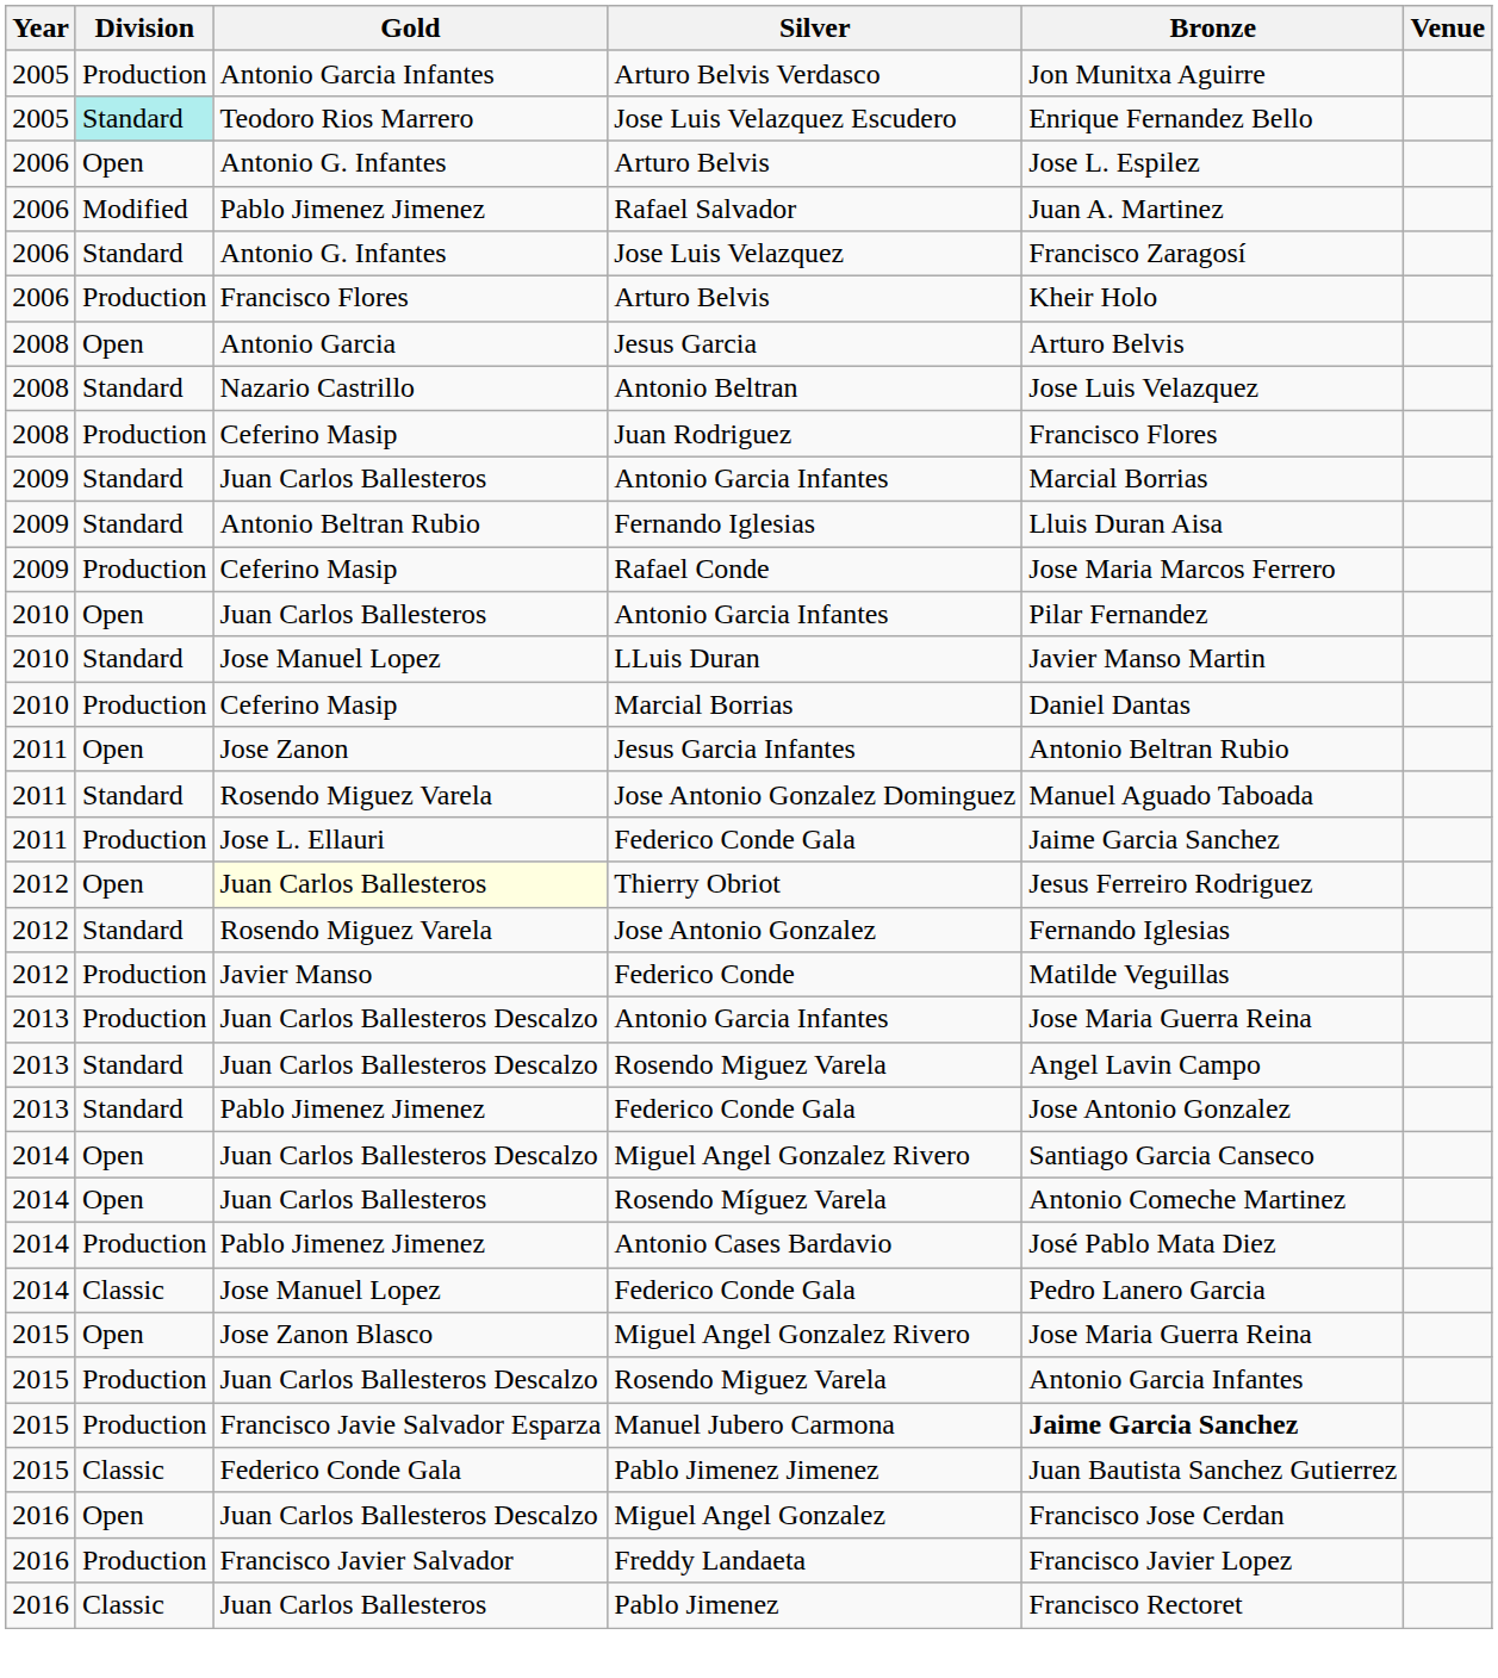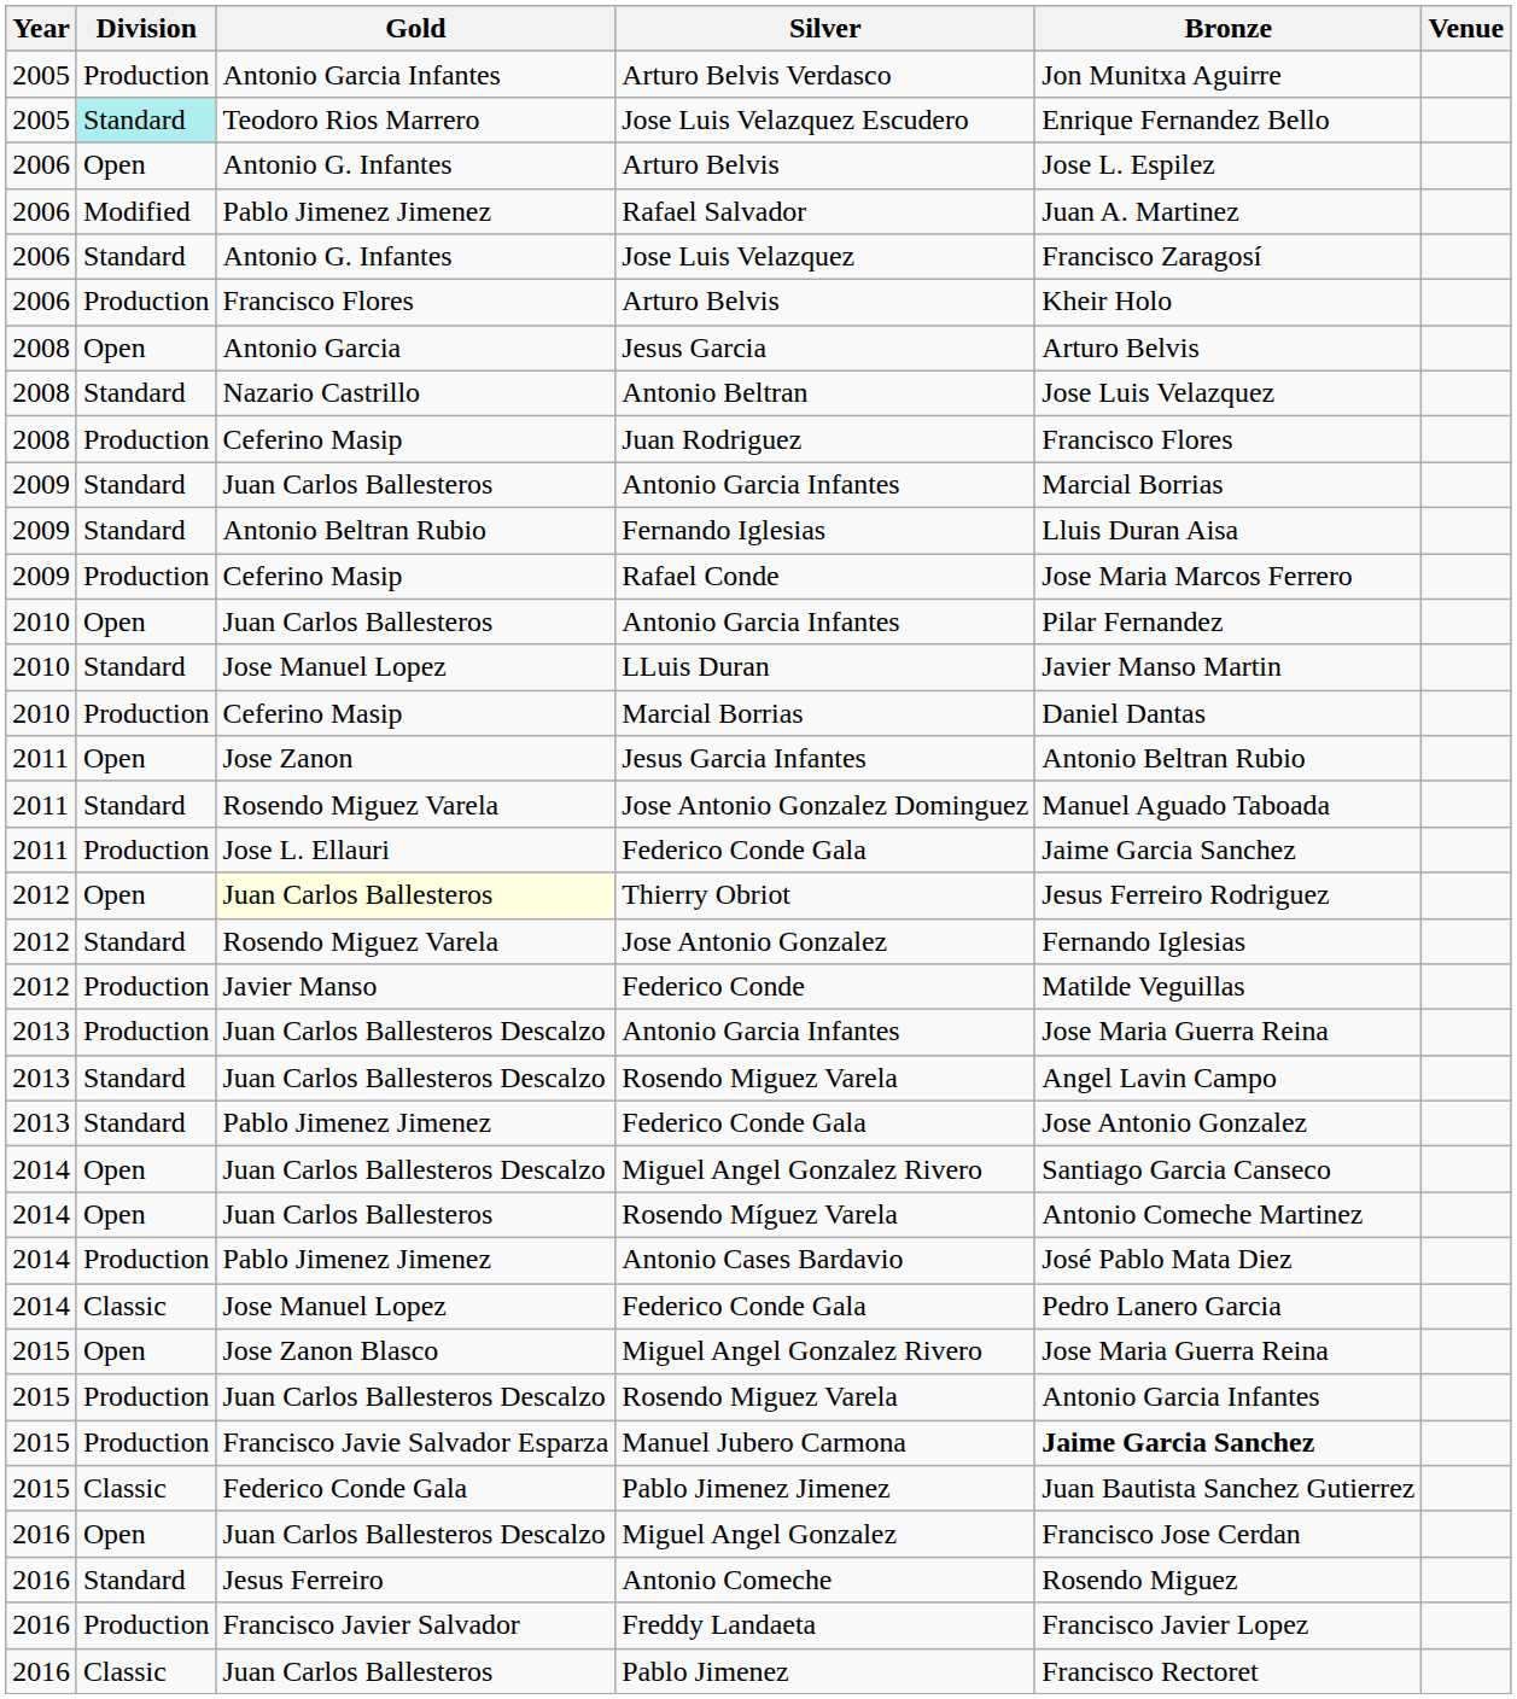+ row: 2016 | Standard | Jesus Ferreiro | Antonio Comeche | Rosendo Miguez
